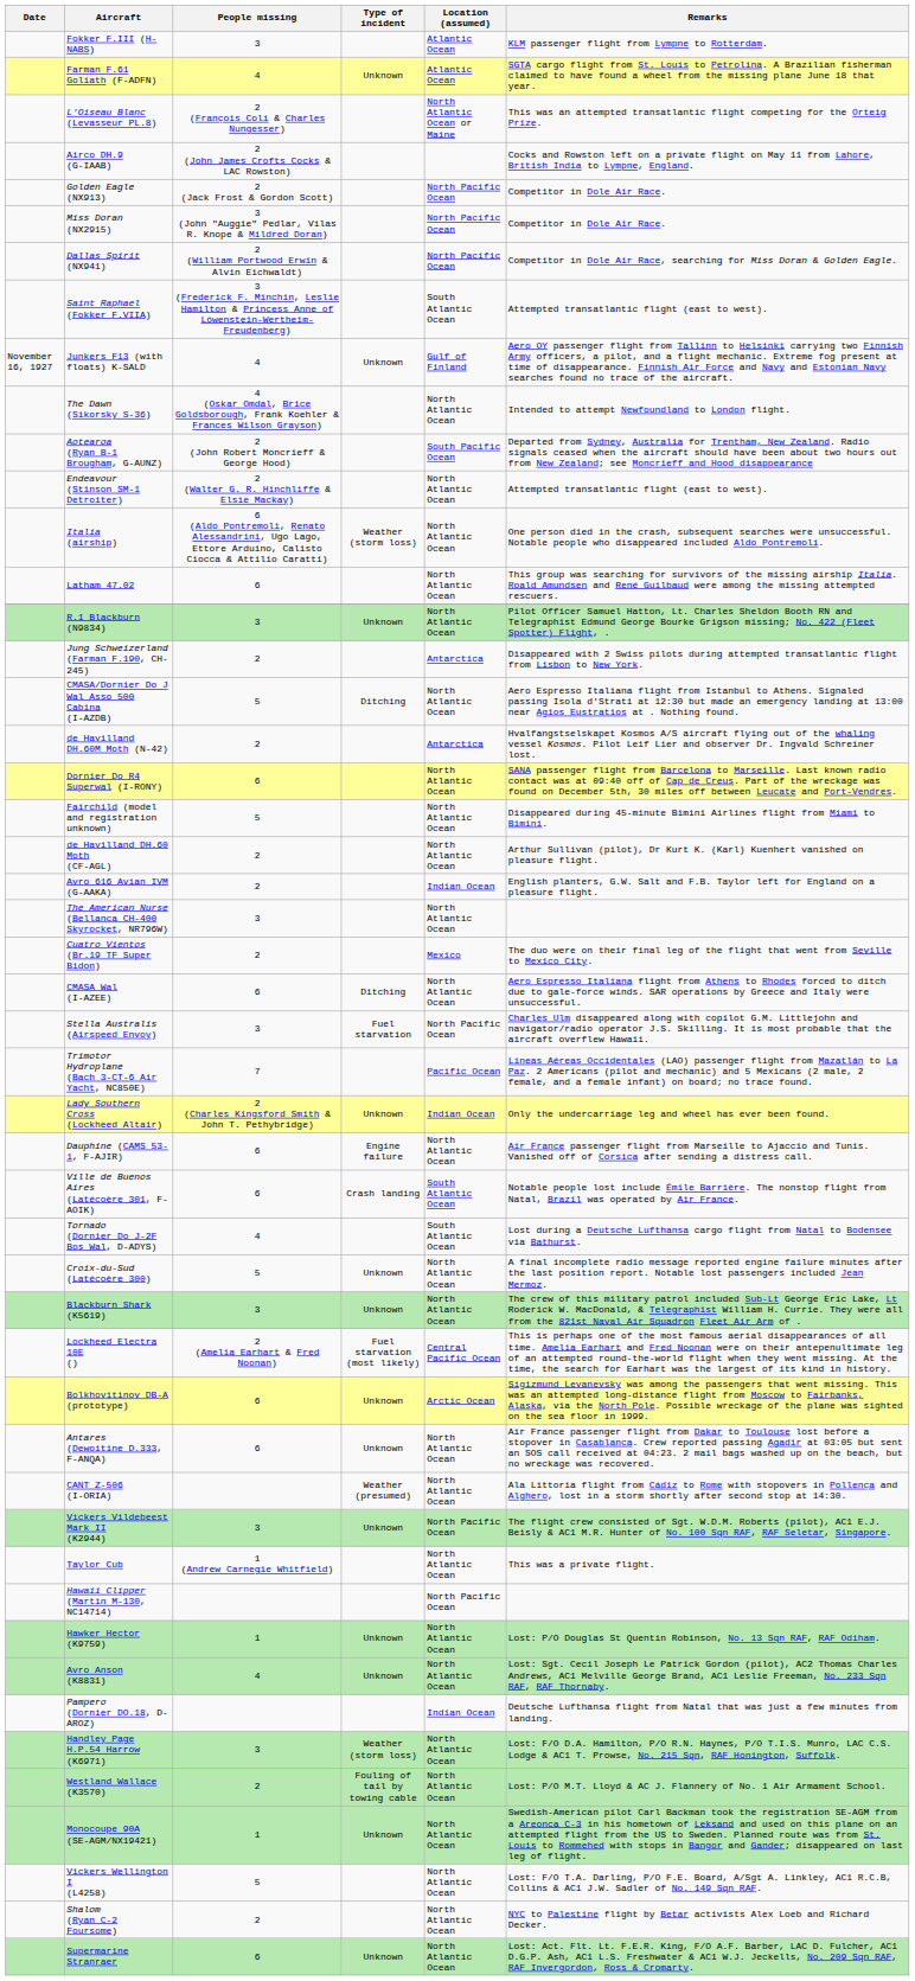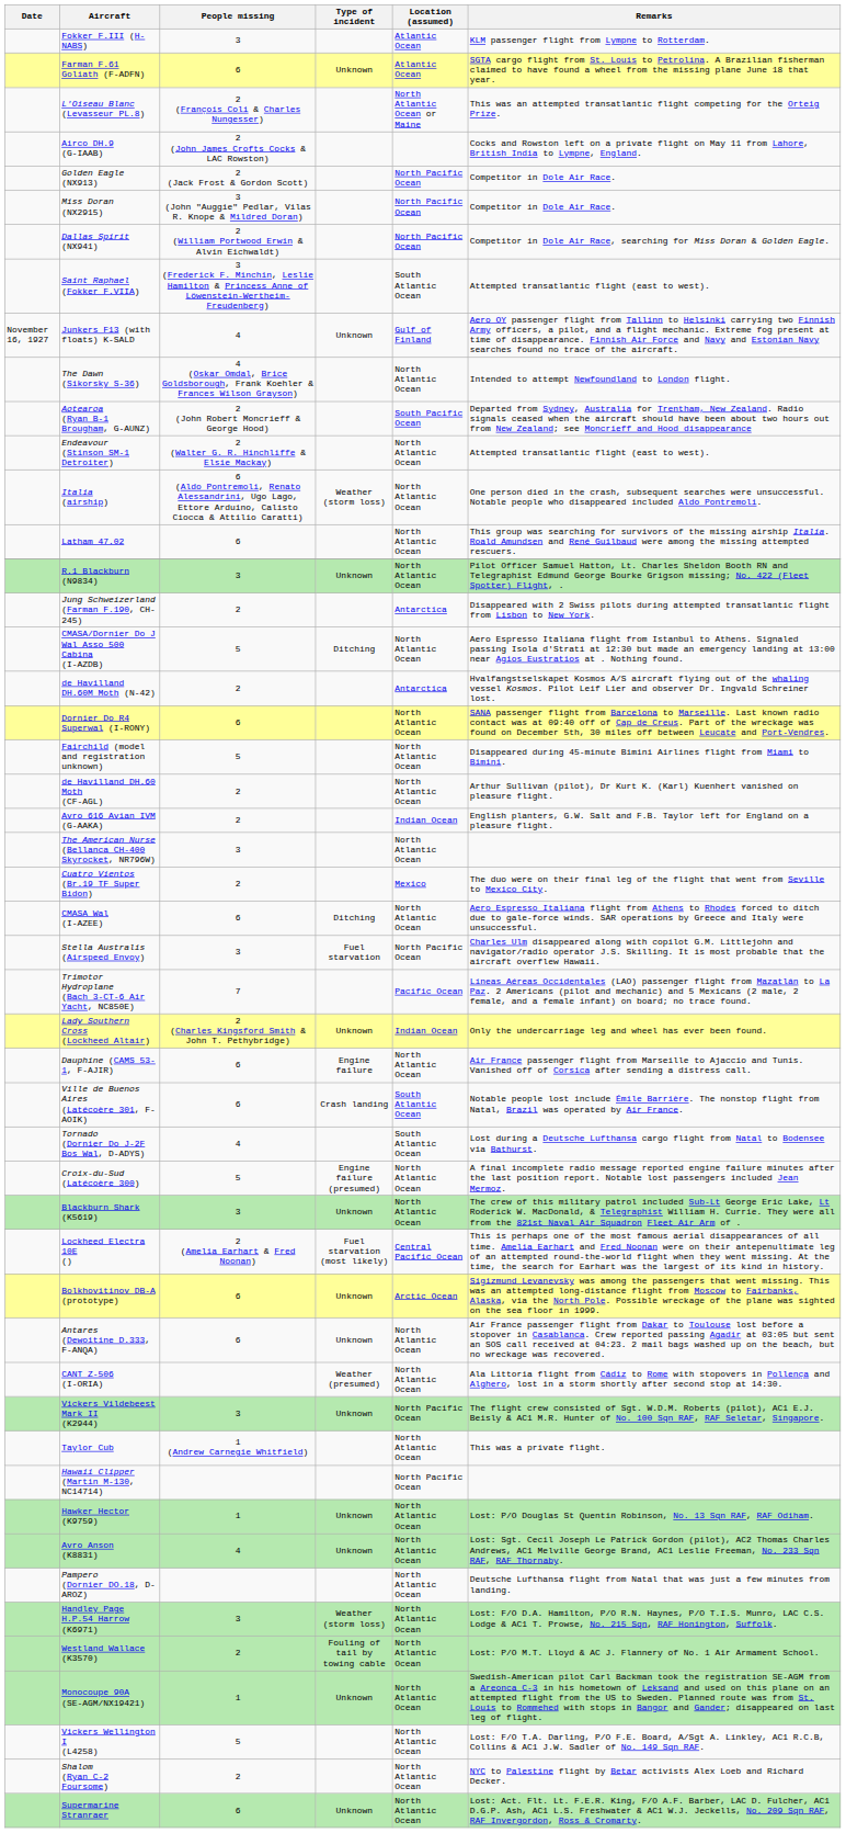Farman F.61 Goliath (F-ADFN) | People missing: 4 -> 6
Croix-du-Sud (Latécoère 300) | Type of incident: Unknown -> Engine failure (presumed)
Pampero (Dornier DO.18, D-AROZ) | Location (assumed): Indian Ocean -> North Atlantic Ocean
